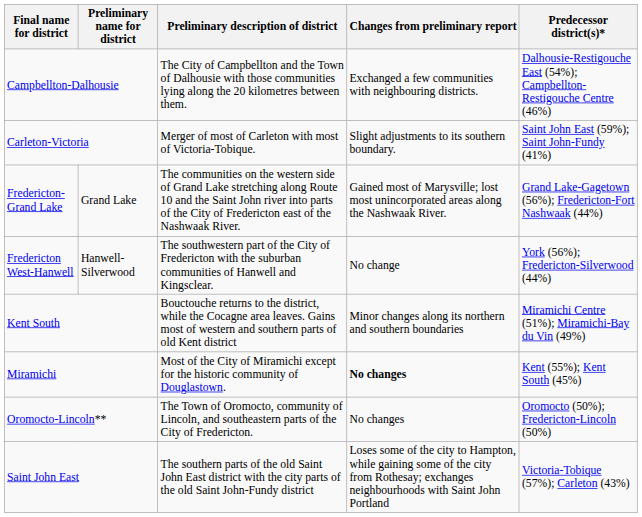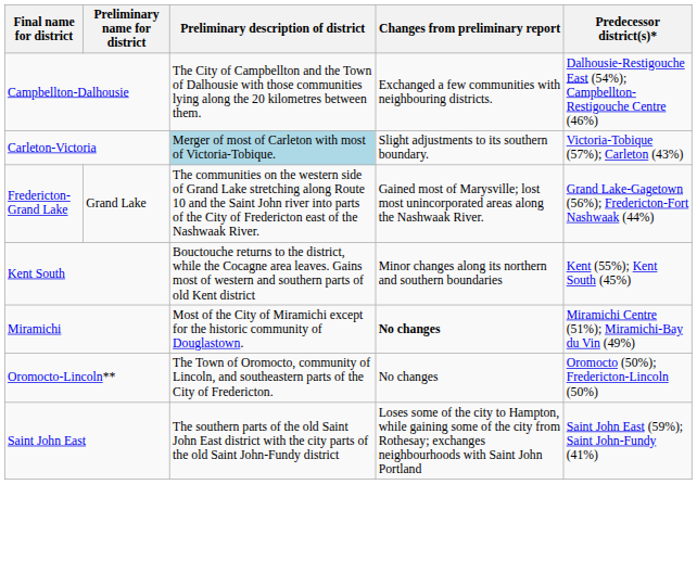Carleton-Victoria | Preliminary description of district: no background -> lightblue background
Carleton-Victoria | Predecessor district(s)*: Saint John East (59%); Saint John-Fundy (41%) -> Victoria-Tobique (57%); Carleton (43%)
- row: Fredericton West-Hanwell | Hanwell-Silverwood | The southwestern part of the City of Fredericton with the suburban communities of Hanwell and Kingsclear. | No change | York (56%); Fredericton-Silverwood (44%)
Kent South | Predecessor district(s)*: Miramichi Centre (51%); Miramichi-Bay du Vin (49%) -> Kent (55%); Kent South (45%)
Miramichi | Predecessor district(s)*: Kent (55%); Kent South (45%) -> Miramichi Centre (51%); Miramichi-Bay du Vin (49%)
Saint John East | Predecessor district(s)*: Victoria-Tobique (57%); Carleton (43%) -> Saint John East (59%); Saint John-Fundy (41%)
